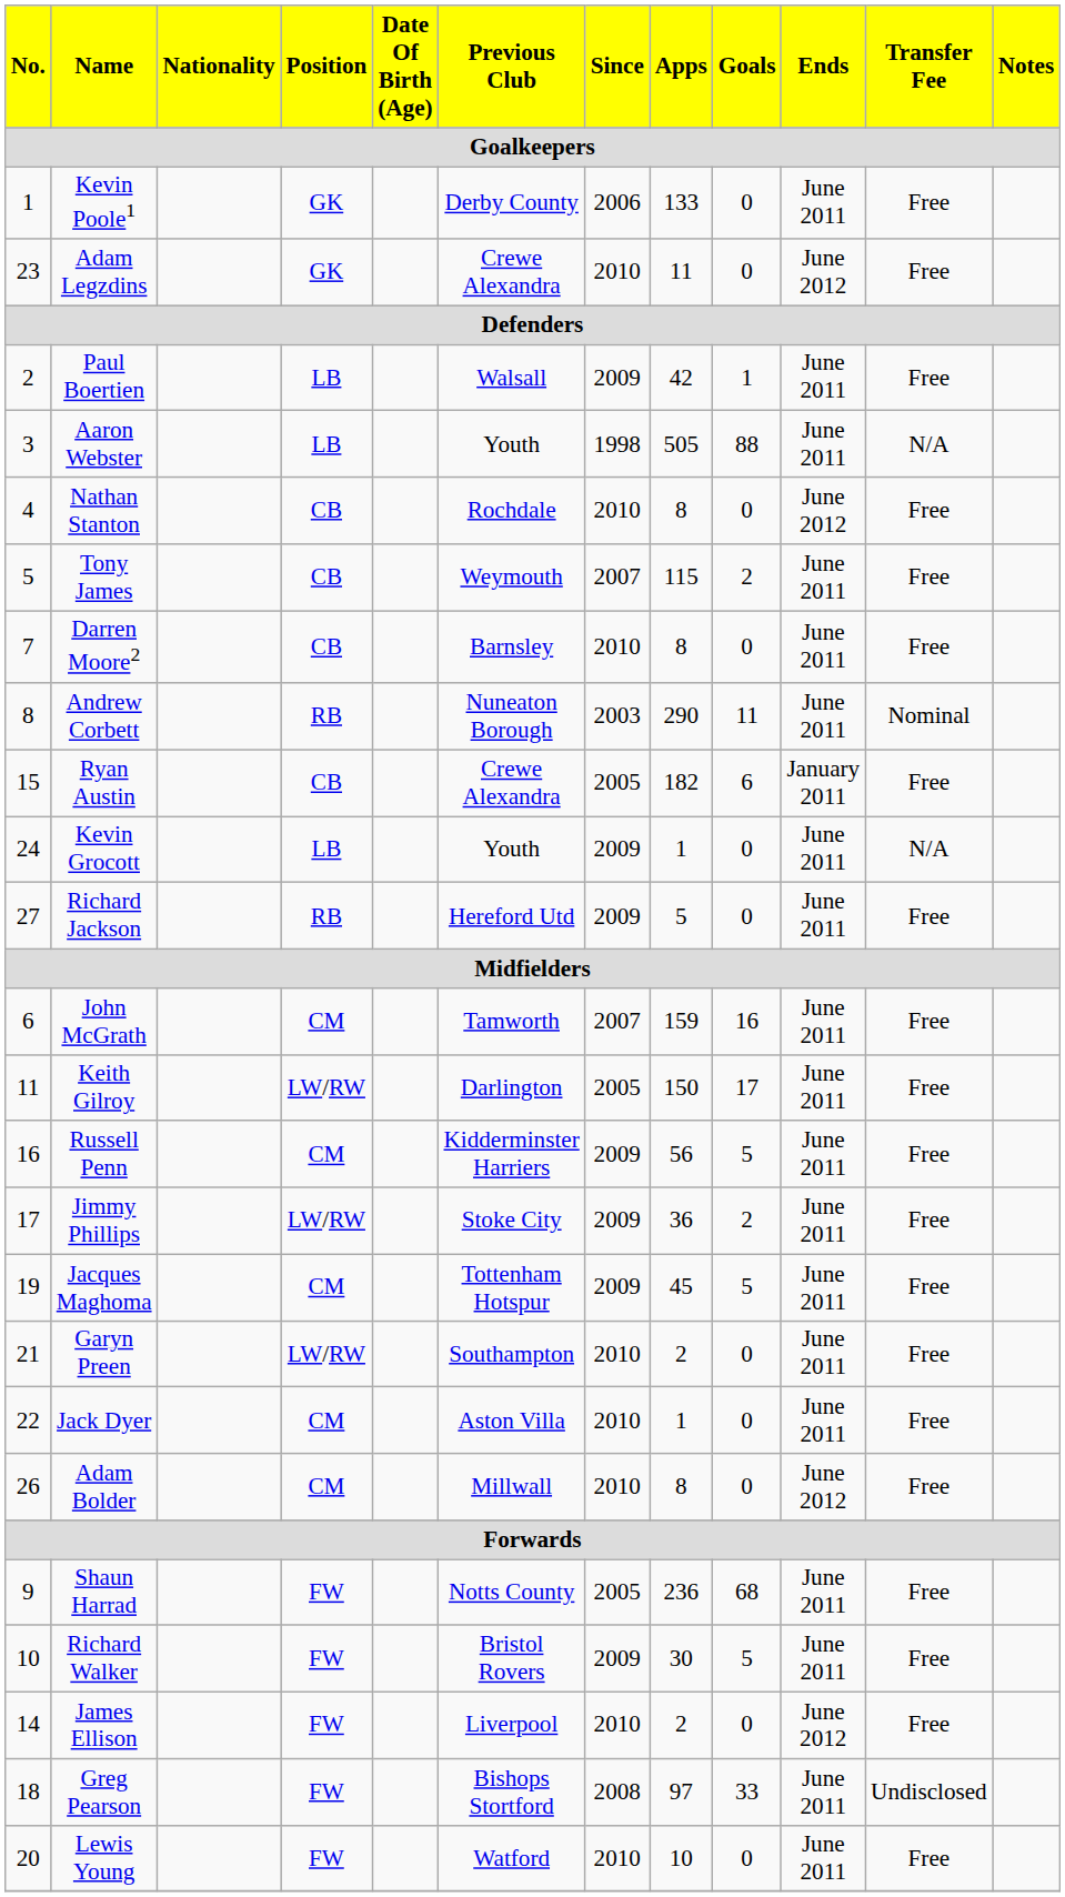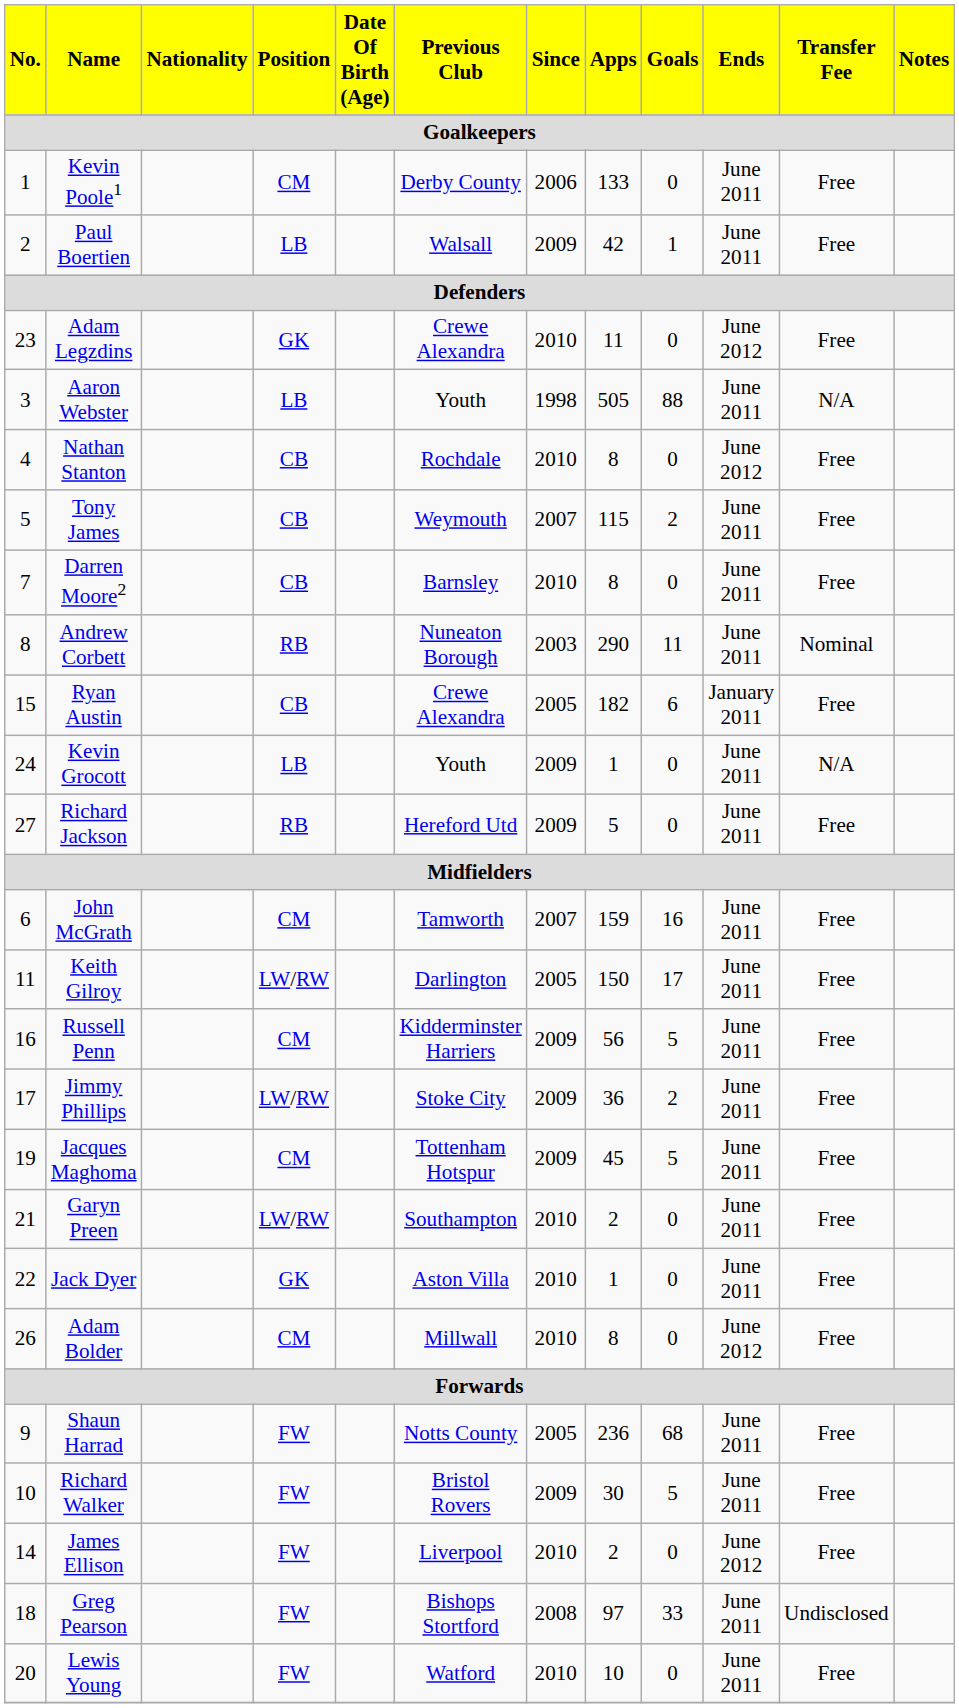Kevin Poole1 | Position: GK -> CM
rows swapped: Adam Legzdins <-> Paul Boertien
Jack Dyer | Position: CM -> GK
